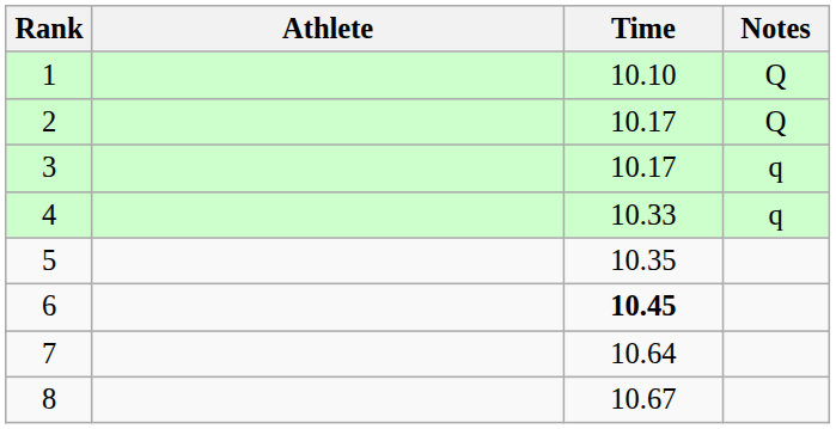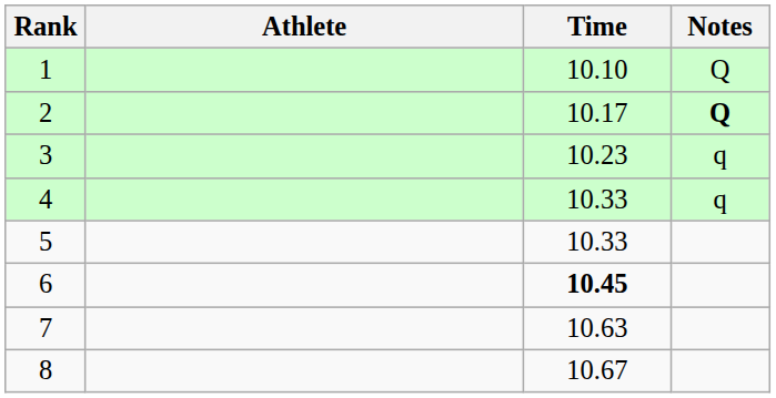2 | Notes: normal -> bold
3 | Time: 10.17 -> 10.23
5 | Time: 10.35 -> 10.33
7 | Time: 10.64 -> 10.63
